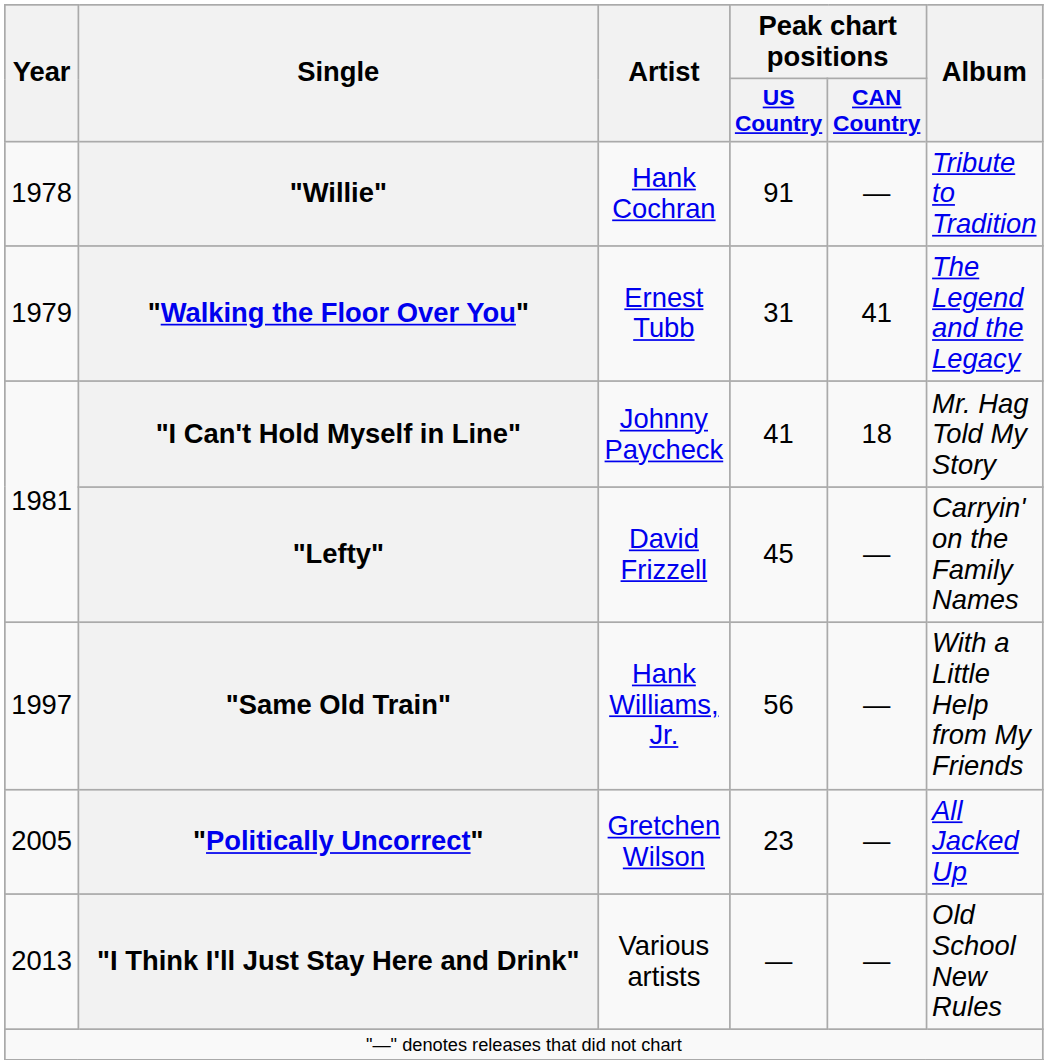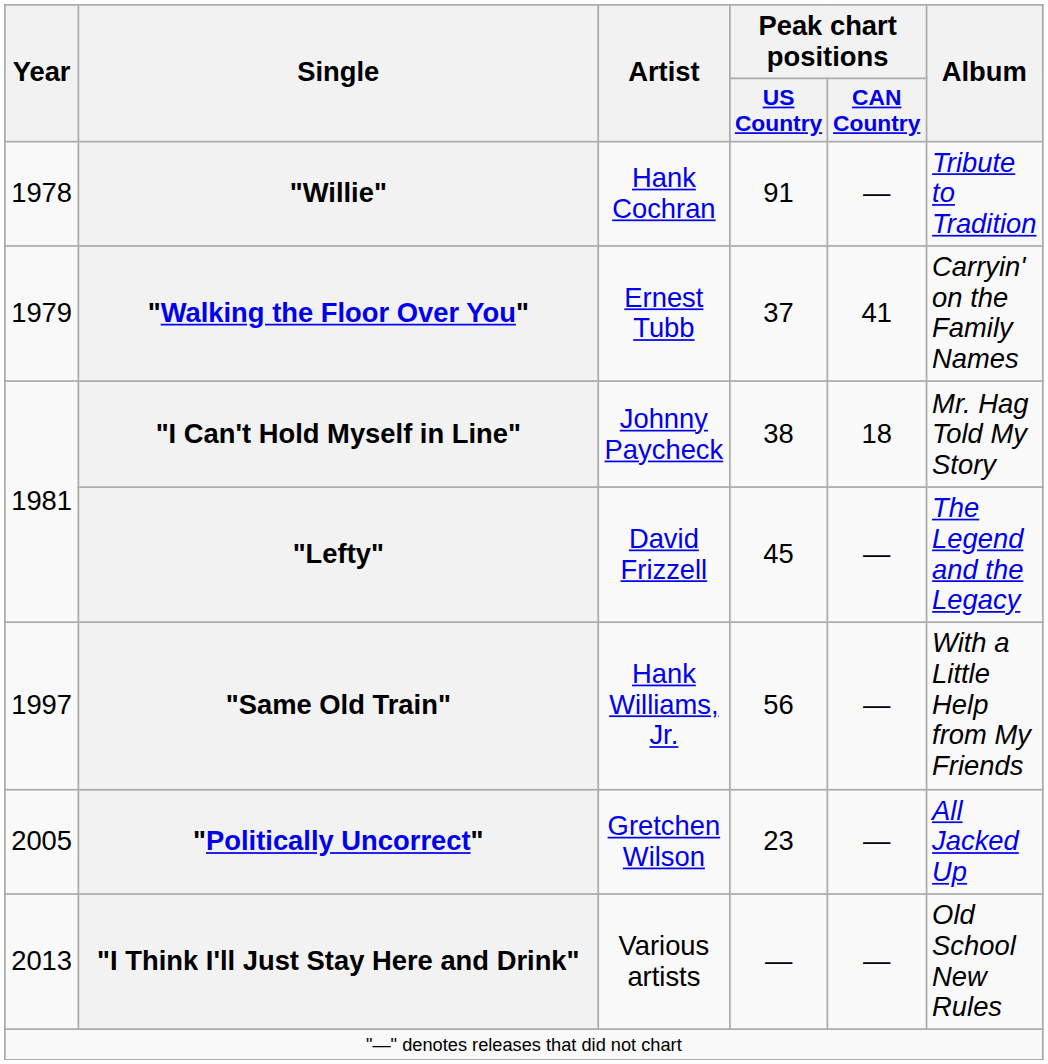"Walking the Floor Over You" | Peak chart positions / US Country: 31 -> 37
"Walking the Floor Over You" | Album: The Legend and the Legacy -> Carryin' on the Family Names
"I Can't Hold Myself in Line" | Peak chart positions / US Country: 41 -> 38
"Lefty" | Album: Carryin' on the Family Names -> The Legend and the Legacy
